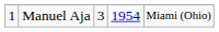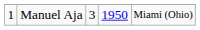Manuel Aja | column 4: 1954 -> 1950
